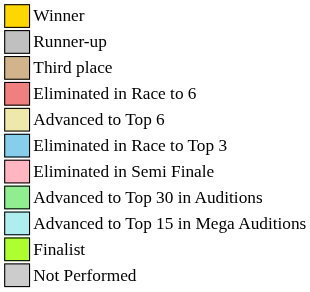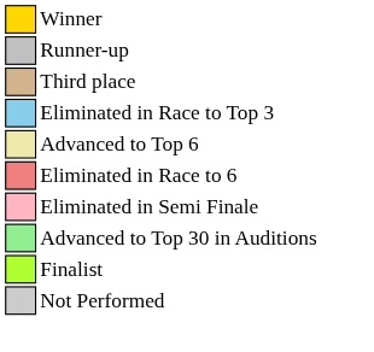rows swapped: Eliminated in Race to Top 3 <-> Eliminated in Race to 6
- row: Advanced to Top 15 in Mega Auditions
